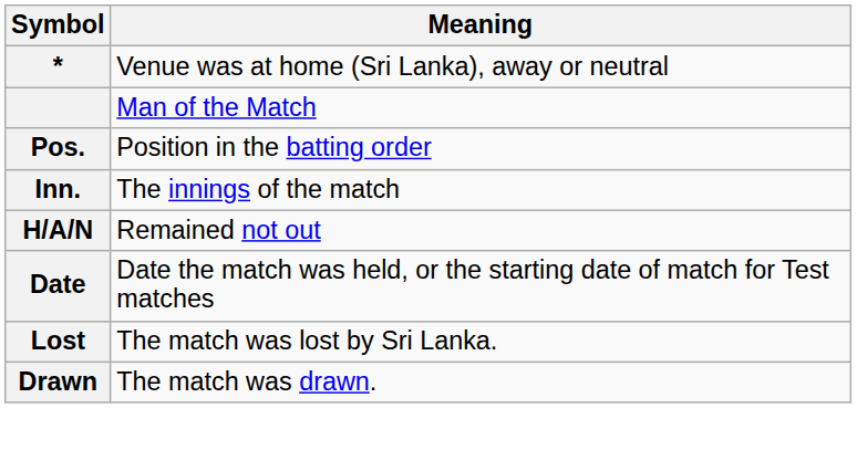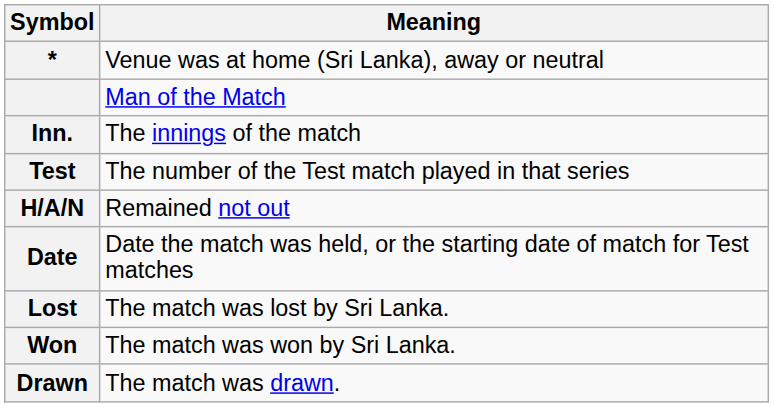- row: Pos. | Position in the batting order
+ row: Test | The number of the Test match played in that series
+ row: Won | The match was won by Sri Lanka.
